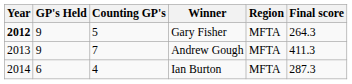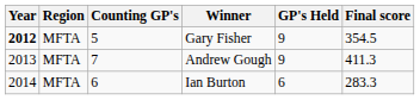columns swapped: GP's Held <-> Region
Gary Fisher | Final score: 264.3 -> 354.5
Ian Burton | Counting GP's: 4 -> 6
Ian Burton | Final score: 287.3 -> 283.3
